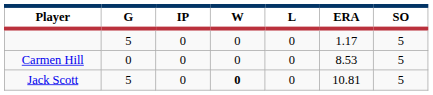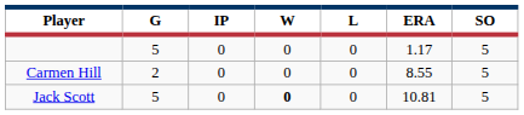Carmen Hill | G: 0 -> 2
Carmen Hill | ERA: 8.53 -> 8.55
